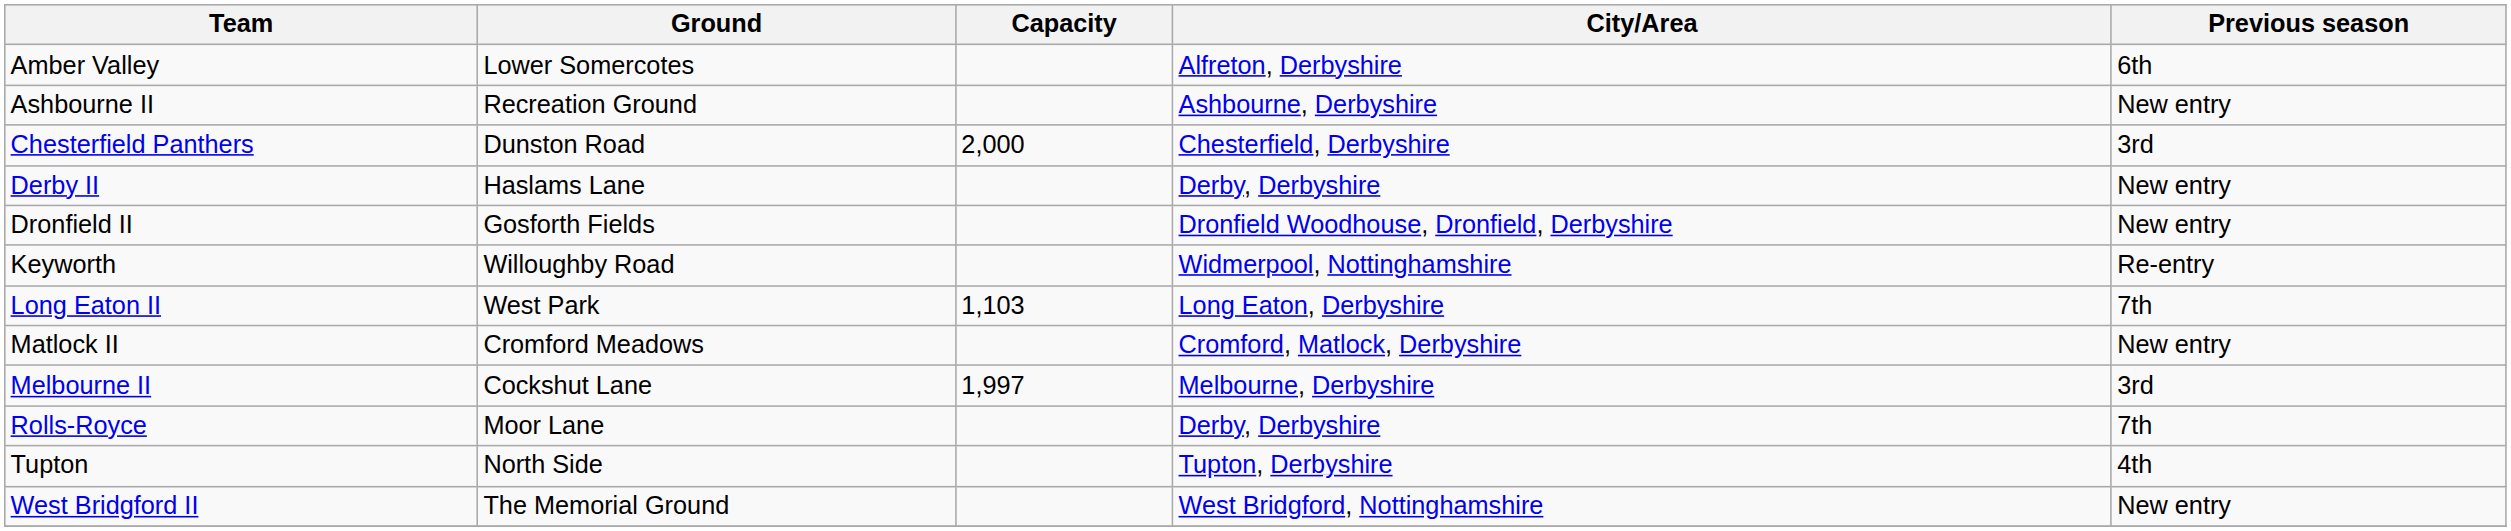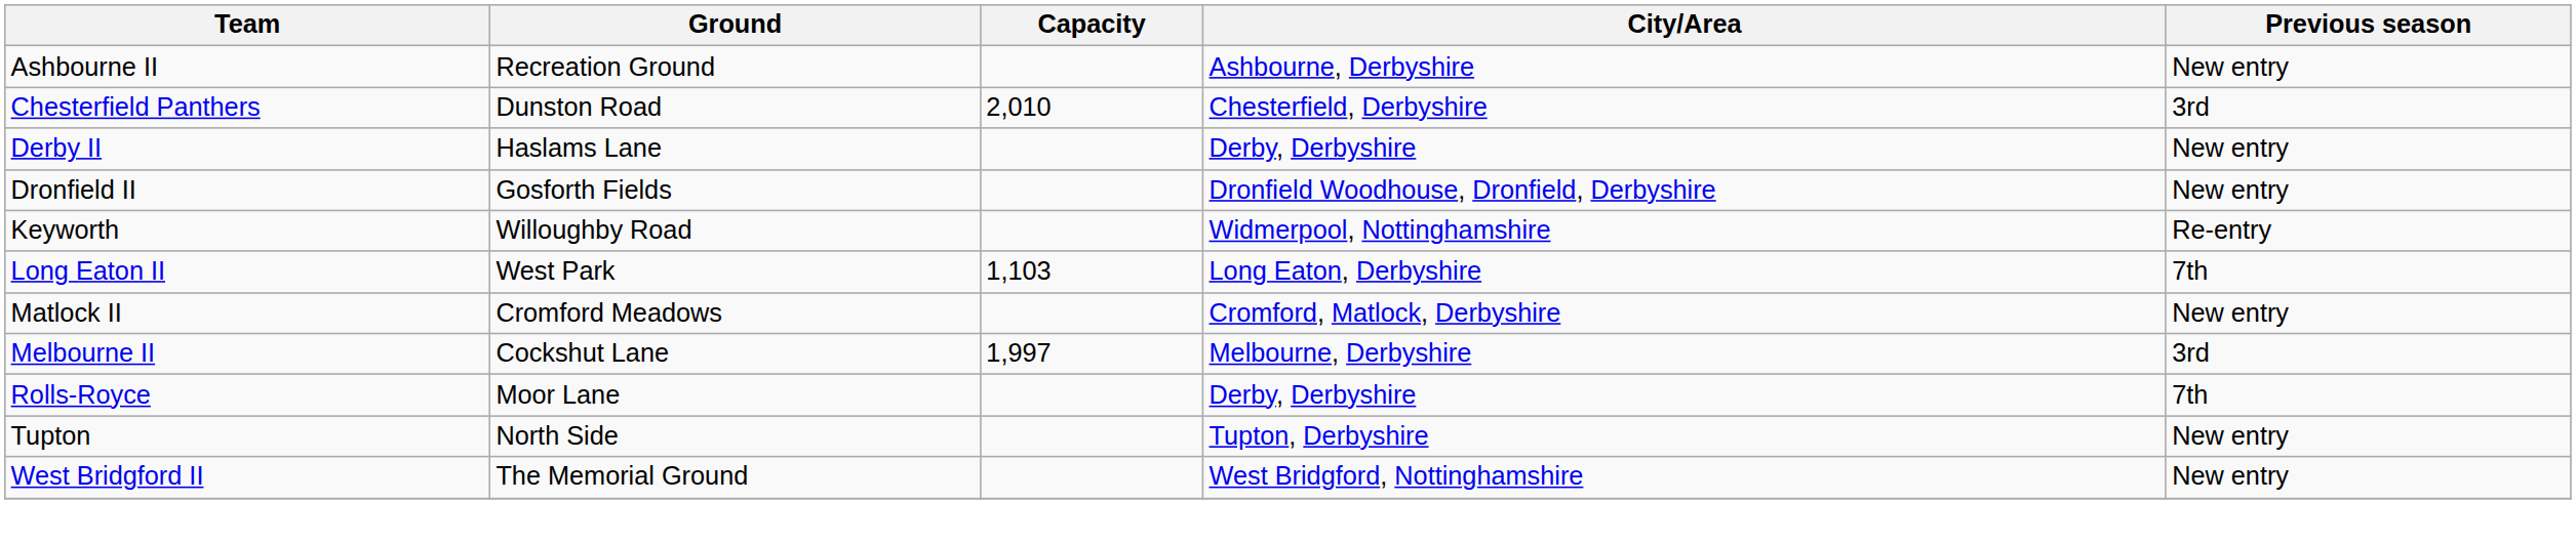- row: Amber Valley | Lower Somercotes | Alfreton, Derbyshire | 6th
Chesterfield Panthers | Capacity: 2,000 -> 2,010
Tupton | Previous season: 4th -> New entry
